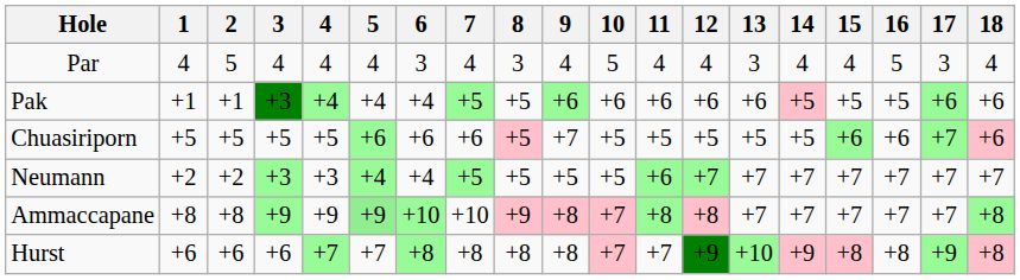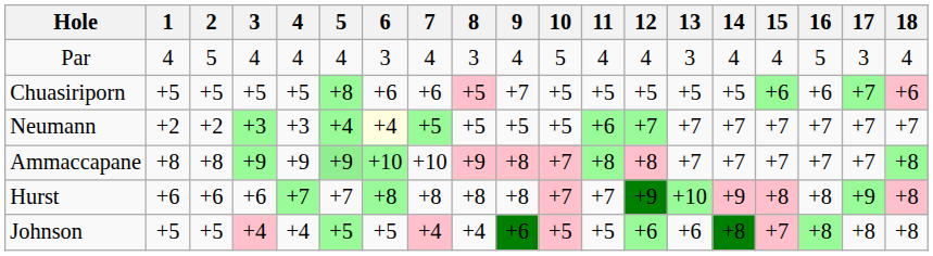- row: Pak | +1 | +1 | +3 | +4 | +4 | +4 | +5 | +5 | +6 | +6 | +6 | +6 | +6 | +5 | +5 | +5 | +6 | +6
Chuasiriporn | 5: +6 -> +8
Neumann | 6: no background -> lightyellow background
+ row: Johnson | +5 | +5 | +4 | +4 | +5 | +5 | +4 | +4 | +6 | +5 | +5 | +6 | +6 | +8 | +7 | +8 | +8 | +8
